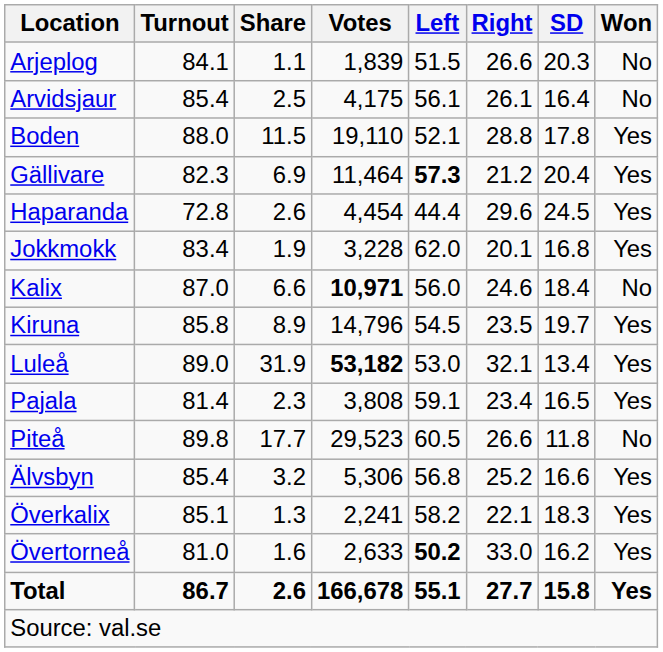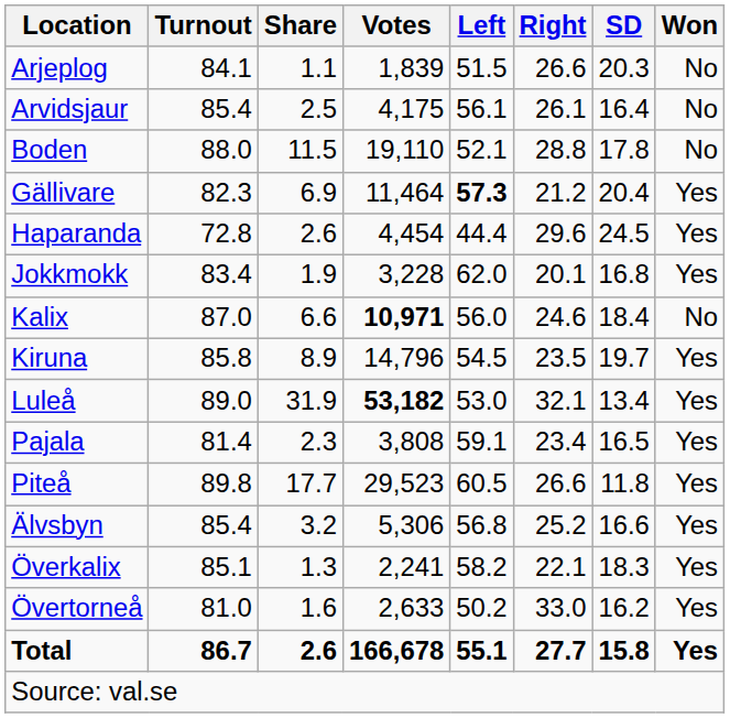Boden | Won: Yes -> No
Piteå | Won: No -> Yes
Övertorneå | Left: bold -> normal
